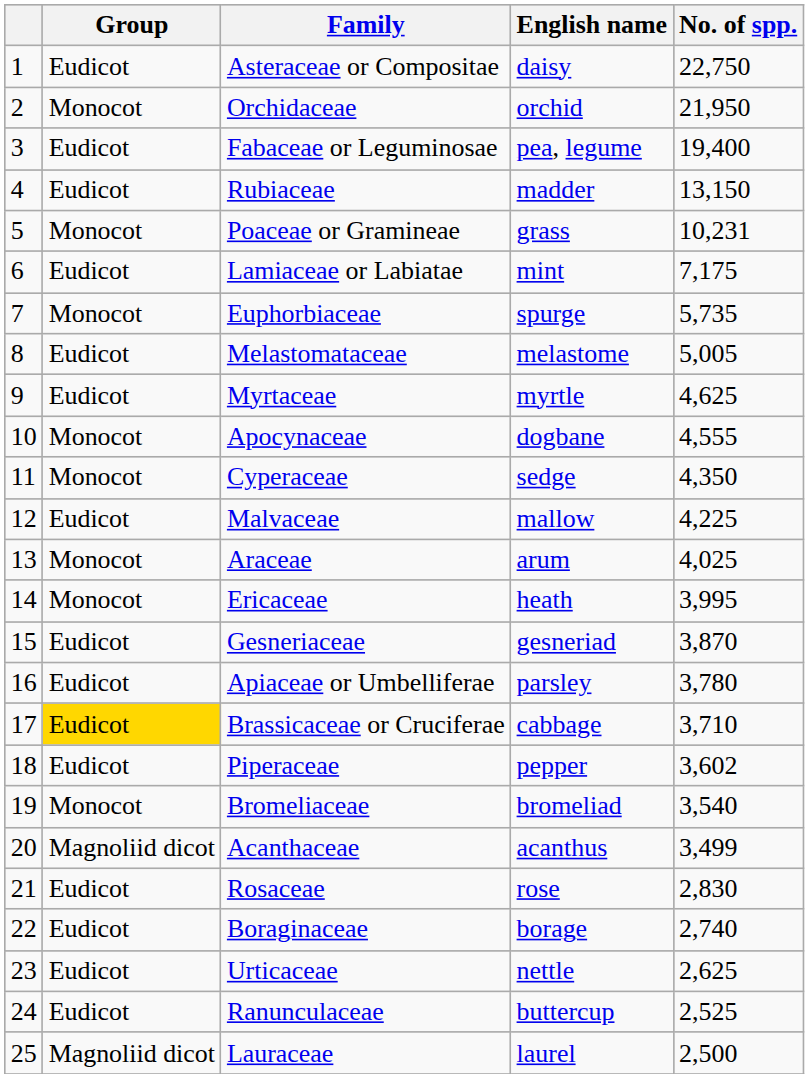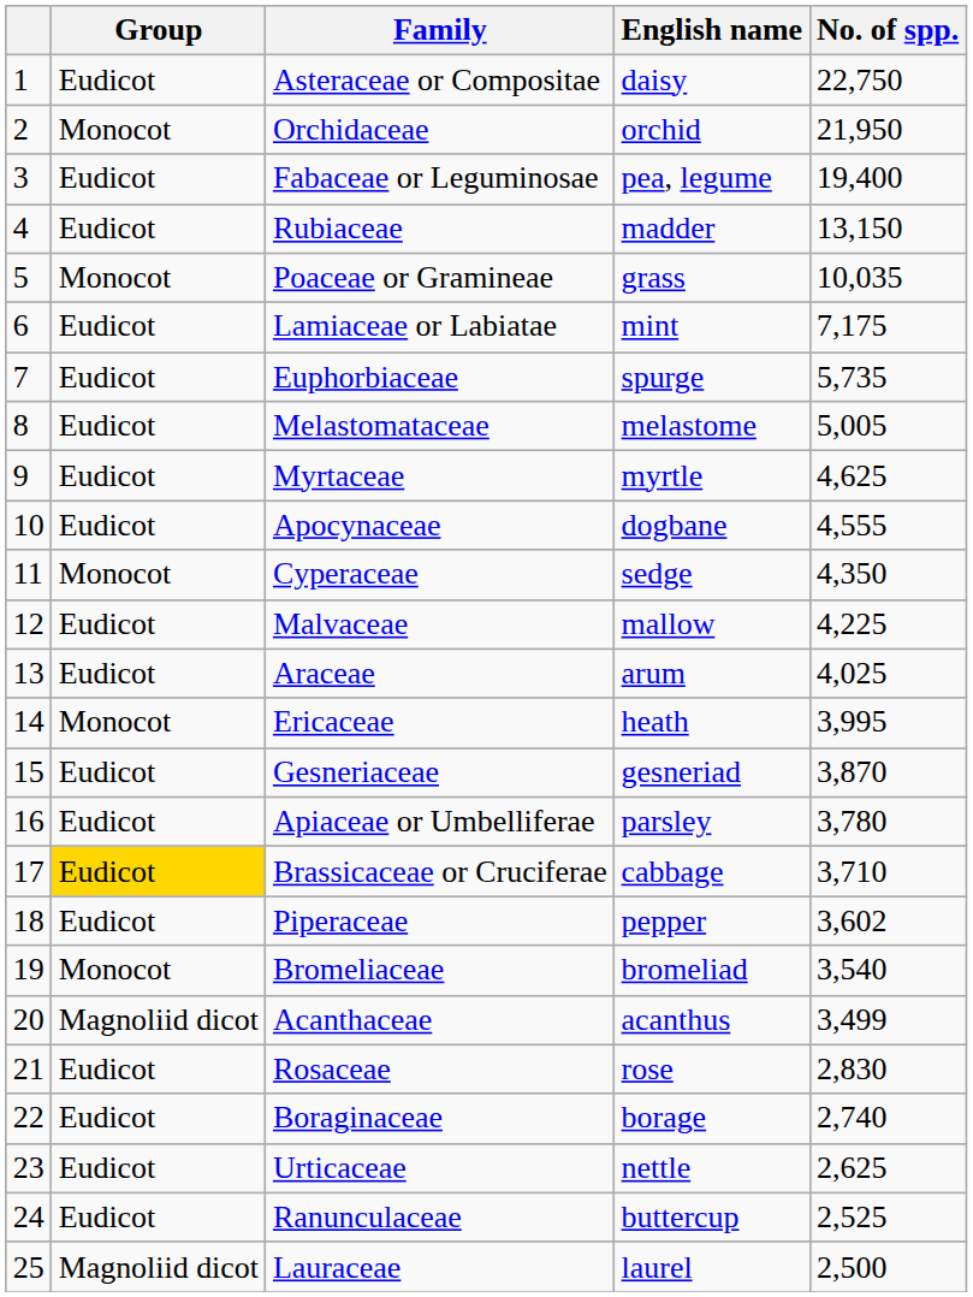Poaceae or Gramineae | No. of spp.: 10,231 -> 10,035
Euphorbiaceae | Group: Monocot -> Eudicot
Apocynaceae | Group: Monocot -> Eudicot
Araceae | Group: Monocot -> Eudicot
